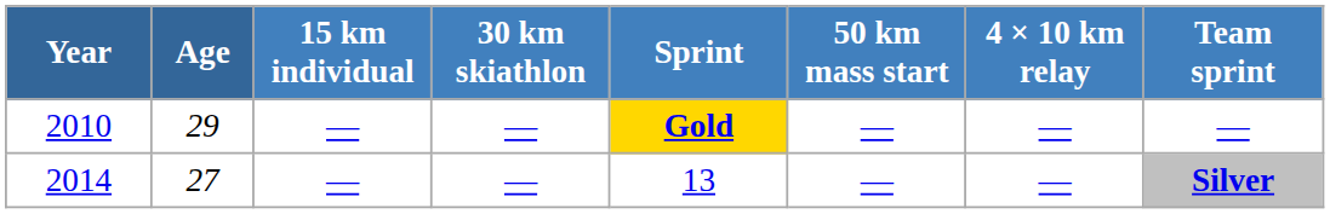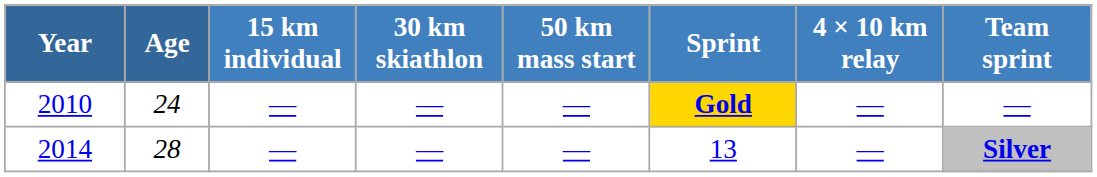columns swapped: 50 km mass start <-> Sprint
2010 | Age: 29 -> 24
2014 | Age: 27 -> 28
